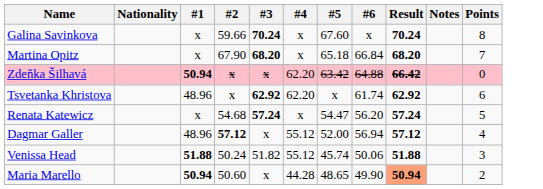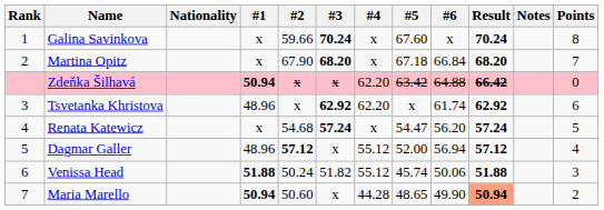+ column: Rank | 1 | 2 | 3 | 4 | 5 | 6 | 7
Martina Opitz | #5: 65.18 -> 67.18
